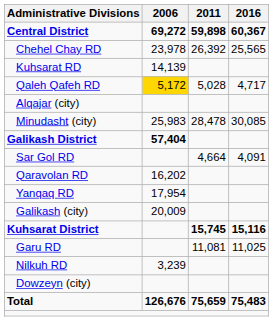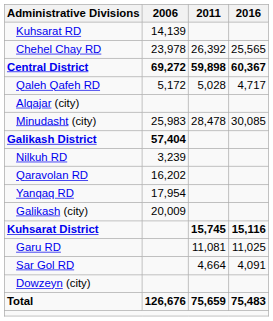rows swapped: Central District <-> Kuhsarat RD
Qaleh Qafeh RD | 2006: gold background -> no background
rows swapped: Nilkuh RD <-> Sar Gol RD
